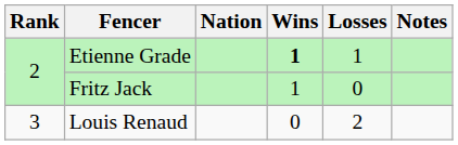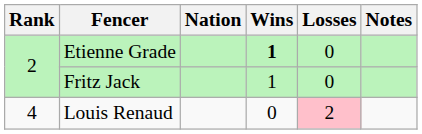Etienne Grade | Losses: 1 -> 0
Louis Renaud | Rank: 3 -> 4
Louis Renaud | Losses: no background -> pink background
